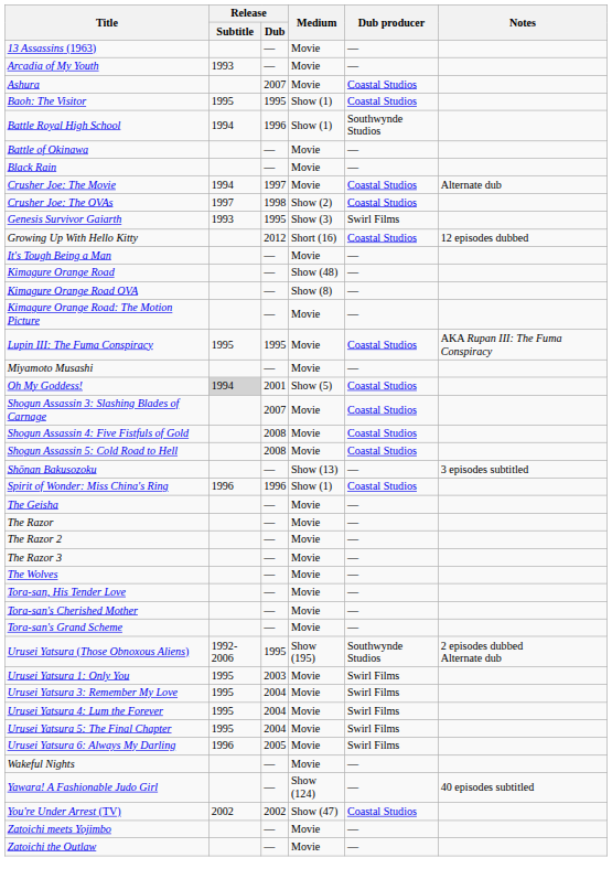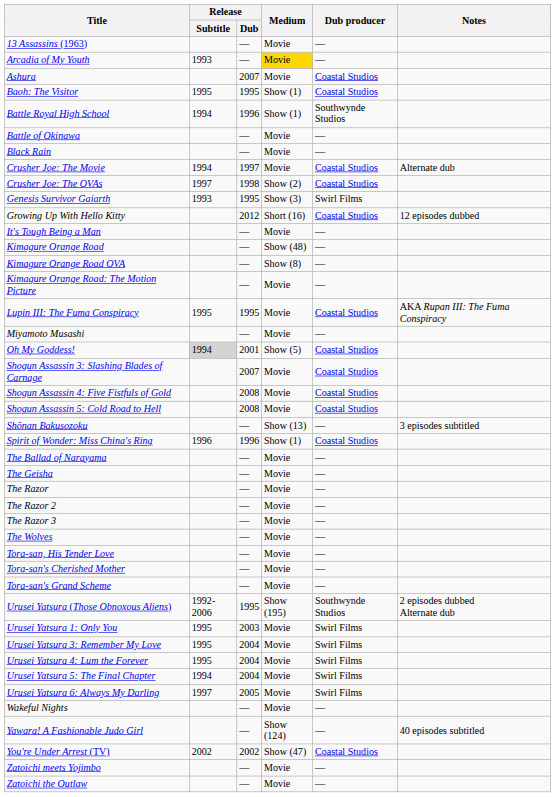Arcadia of My Youth | Medium: no background -> gold background
+ row: The Ballad of Narayama | — | Movie | —
Urusei Yatsura 5: The Final Chapter | Release / Subtitle: 1995 -> 1994
Urusei Yatsura 6: Always My Darling | Release / Subtitle: 1996 -> 1997
